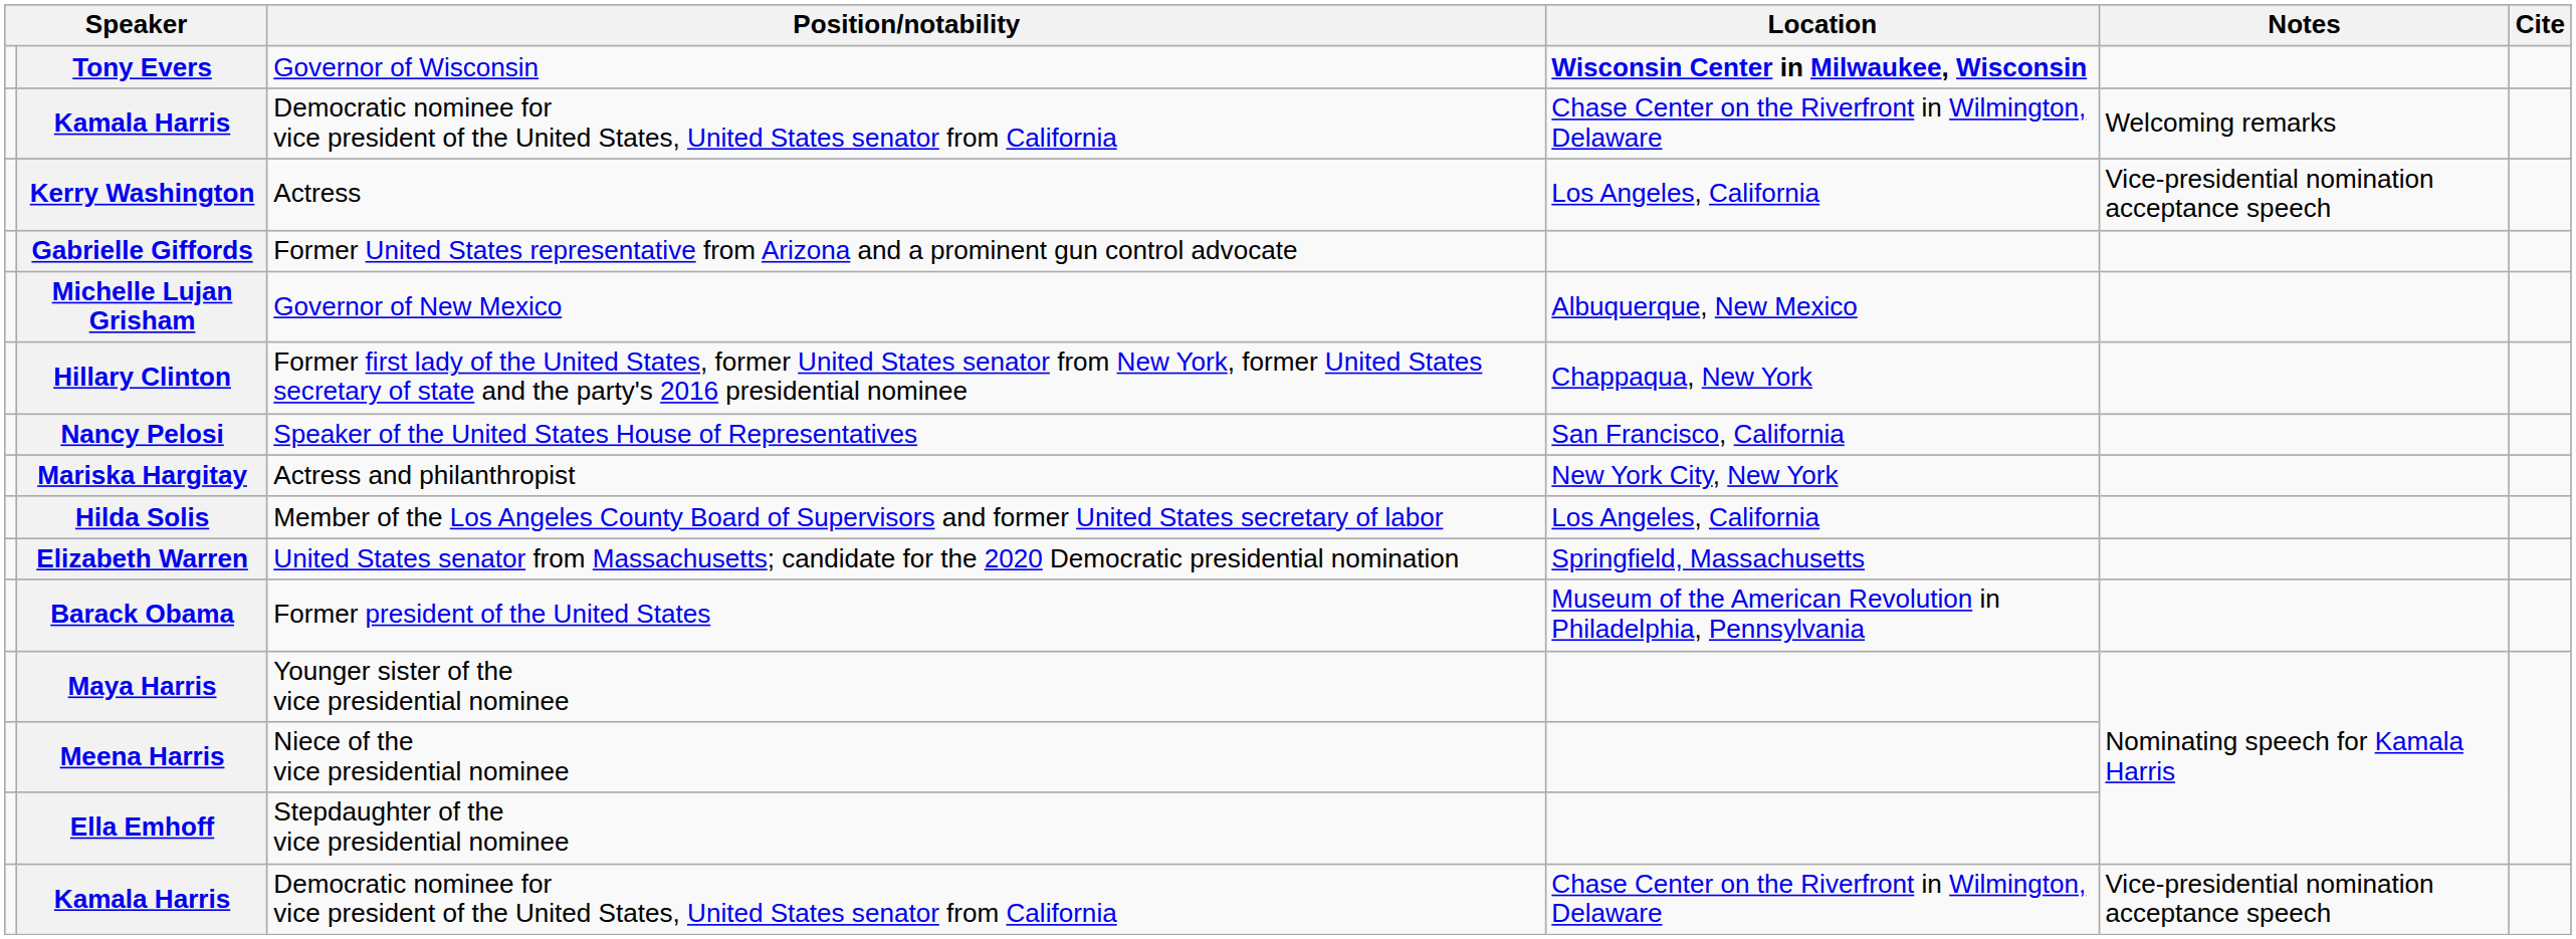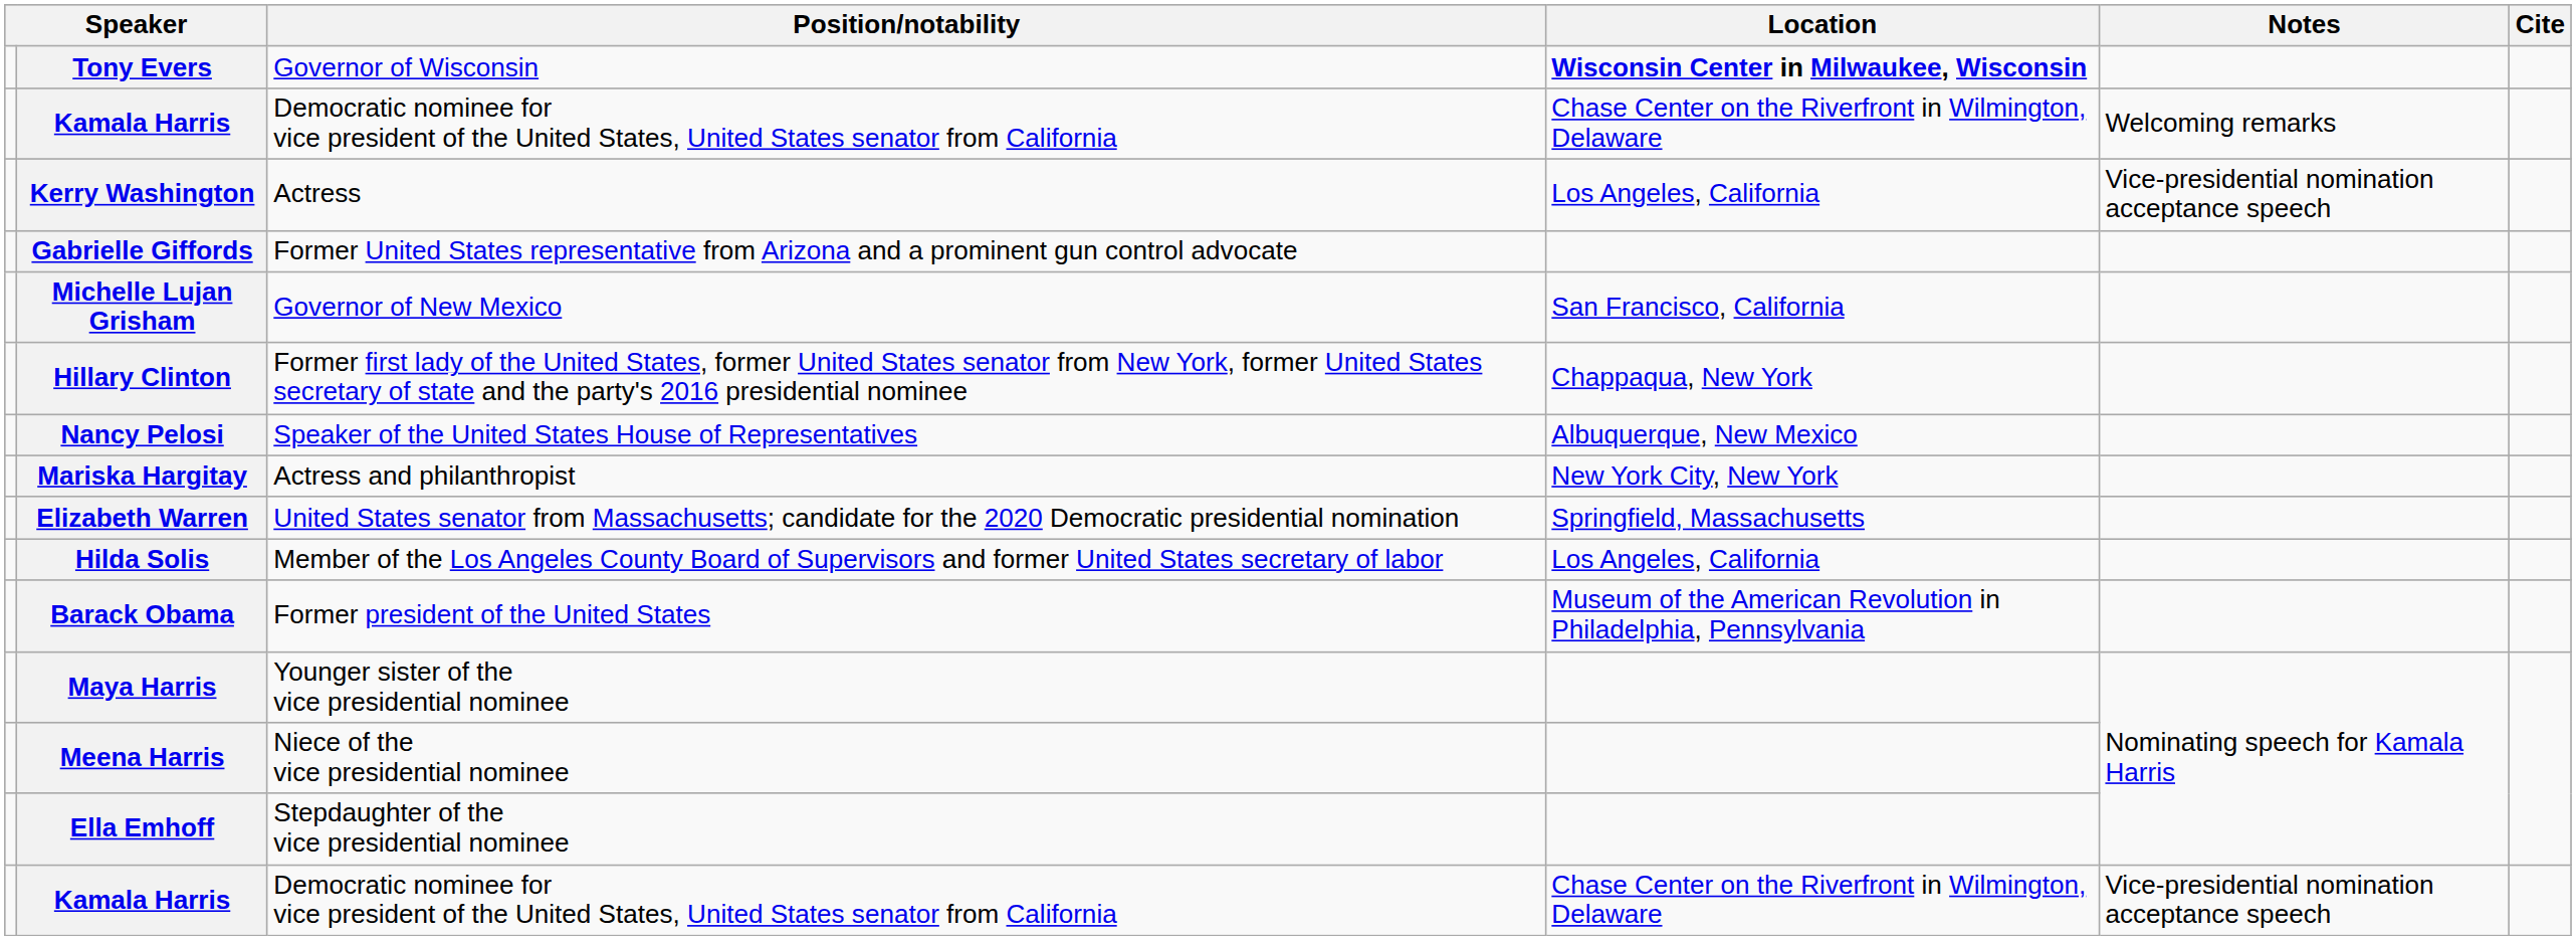Michelle Lujan Grisham | Location: Albuquerque, New Mexico -> San Francisco, California
Nancy Pelosi | Location: San Francisco, California -> Albuquerque, New Mexico
rows swapped: Hilda Solis <-> Elizabeth Warren
